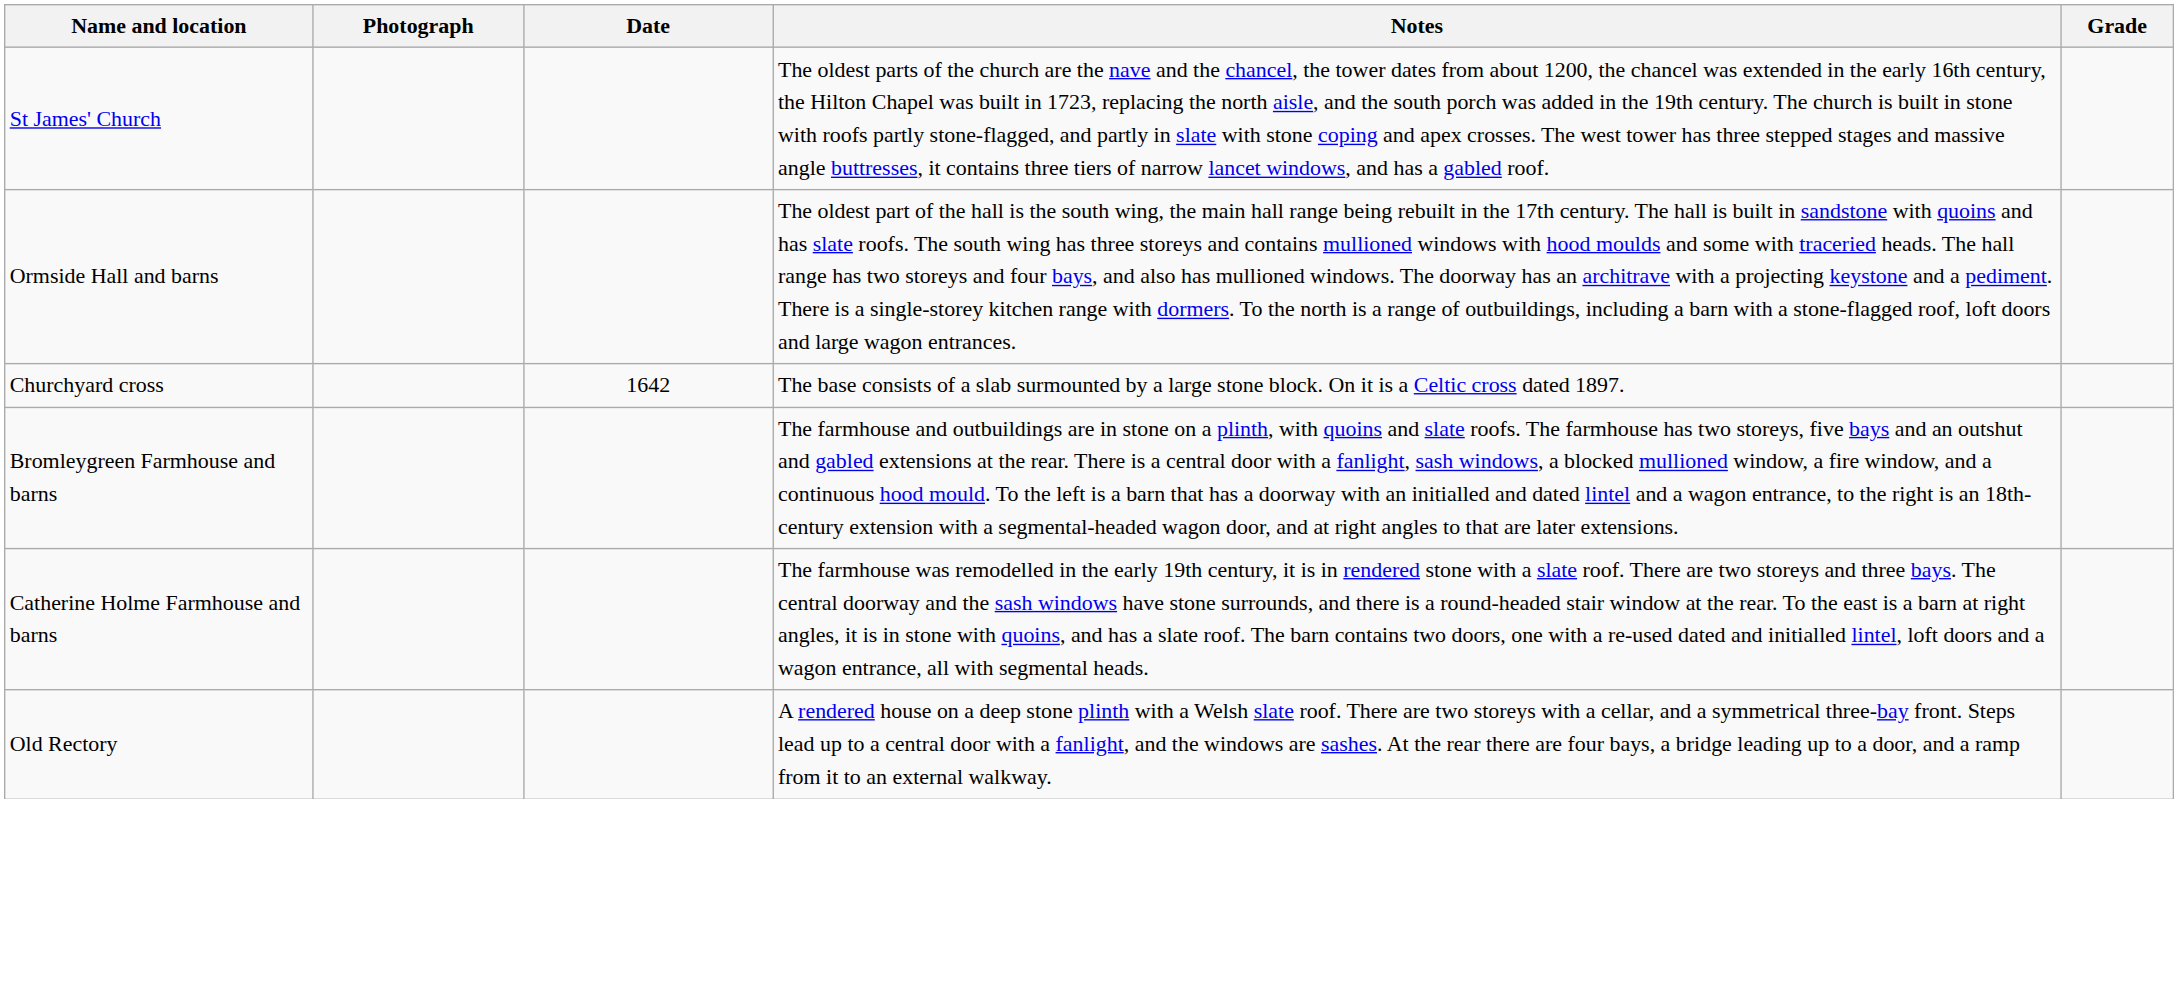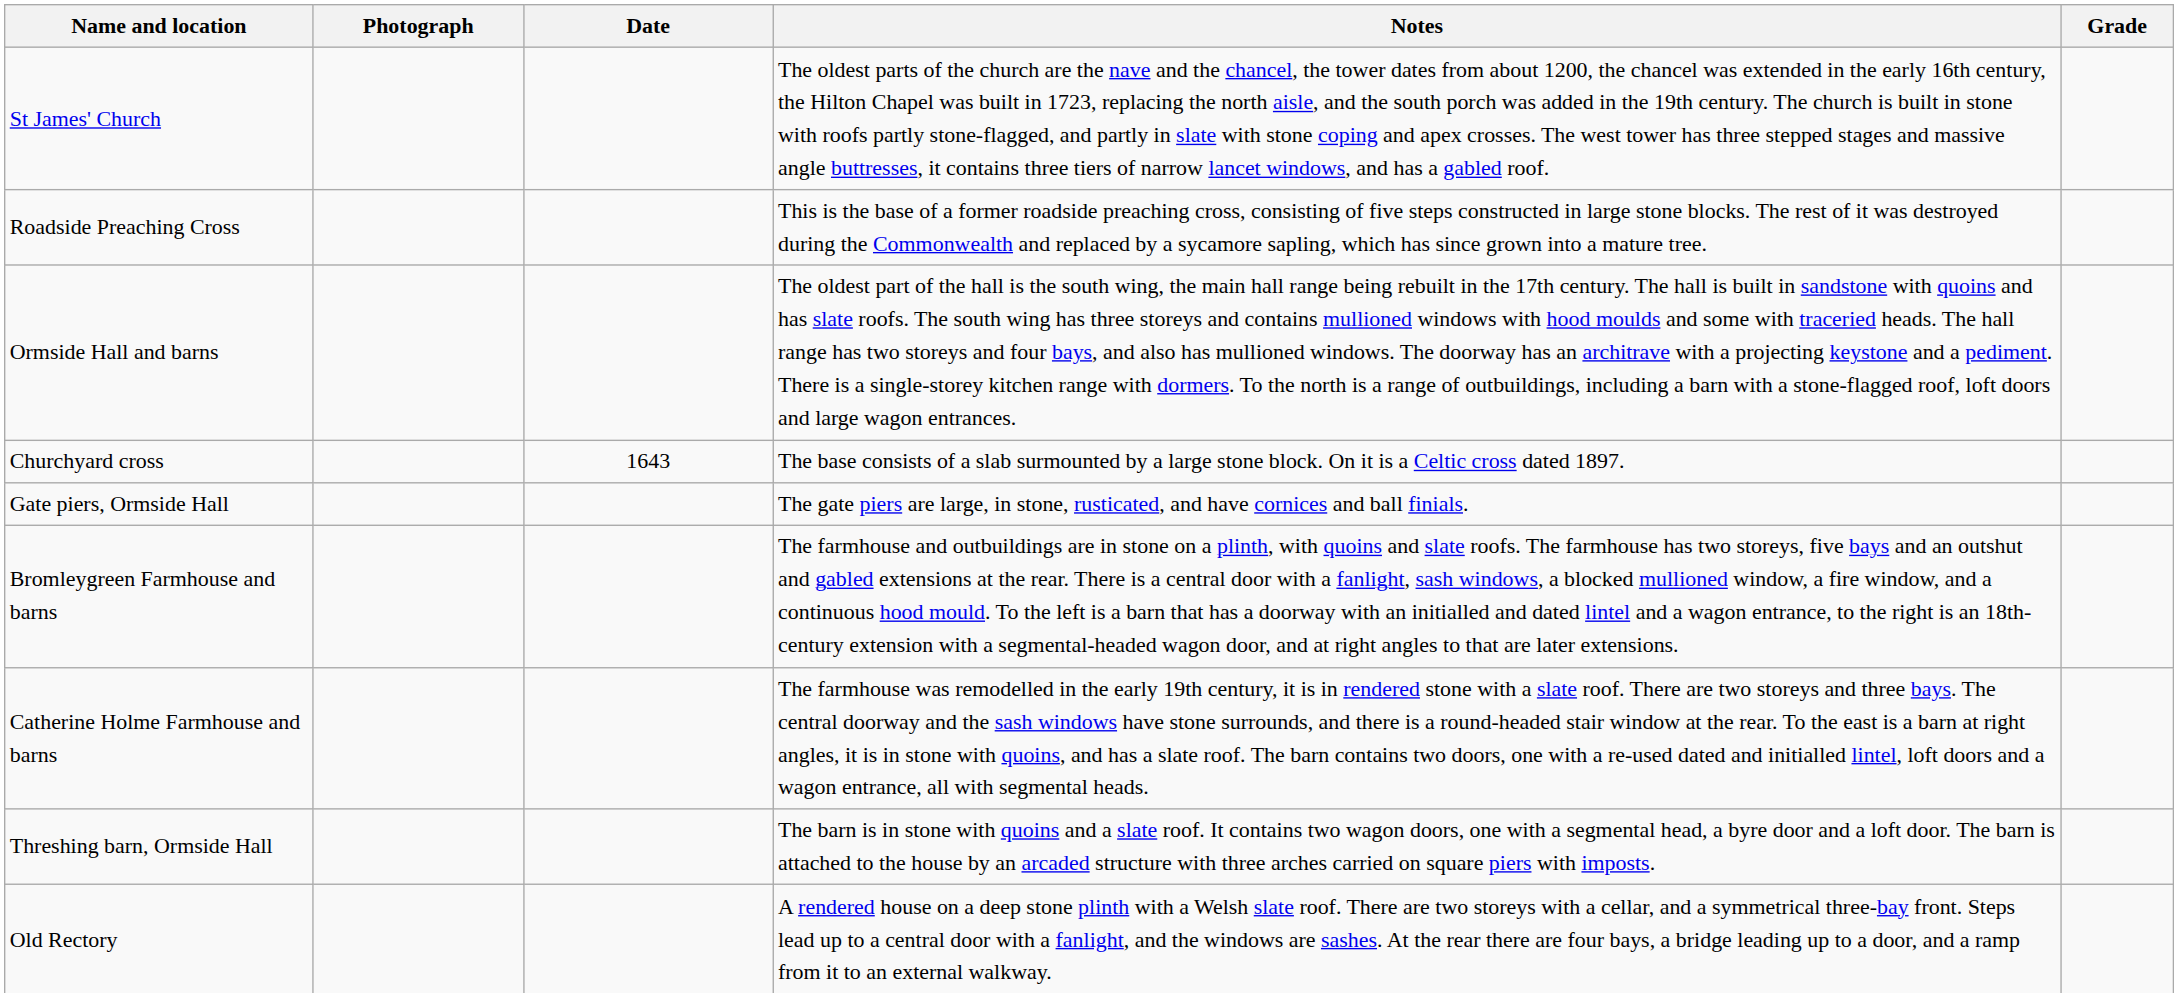+ row: Roadside Preaching Cross | This is the base of a former roadside preaching cross, consisting of five steps constructed in large stone blocks. The rest of it was destroyed during the Commonwealth and replaced by a sycamore sapling, which has since grown into a mature tree.
Churchyard cross | Date: 1642 -> 1643
+ row: Gate piers, Ormside Hall | The gate piers are large, in stone, rusticated, and have cornices and ball finials.
+ row: Threshing barn, Ormside Hall | The barn is in stone with quoins and a slate roof. It contains two wagon doors, one with a segmental head, a byre door and a loft door. The barn is attached to the house by an arcaded structure with three arches carried on square piers with imposts.
